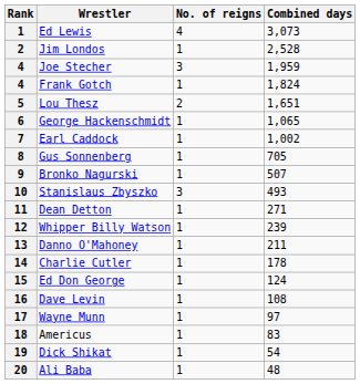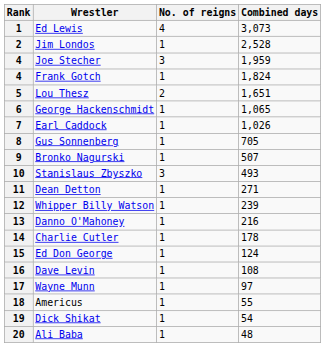Earl Caddock | Combined days: 1,002 -> 1,026
Danno O'Mahoney | Combined days: 211 -> 216
Americus | Combined days: 83 -> 55
